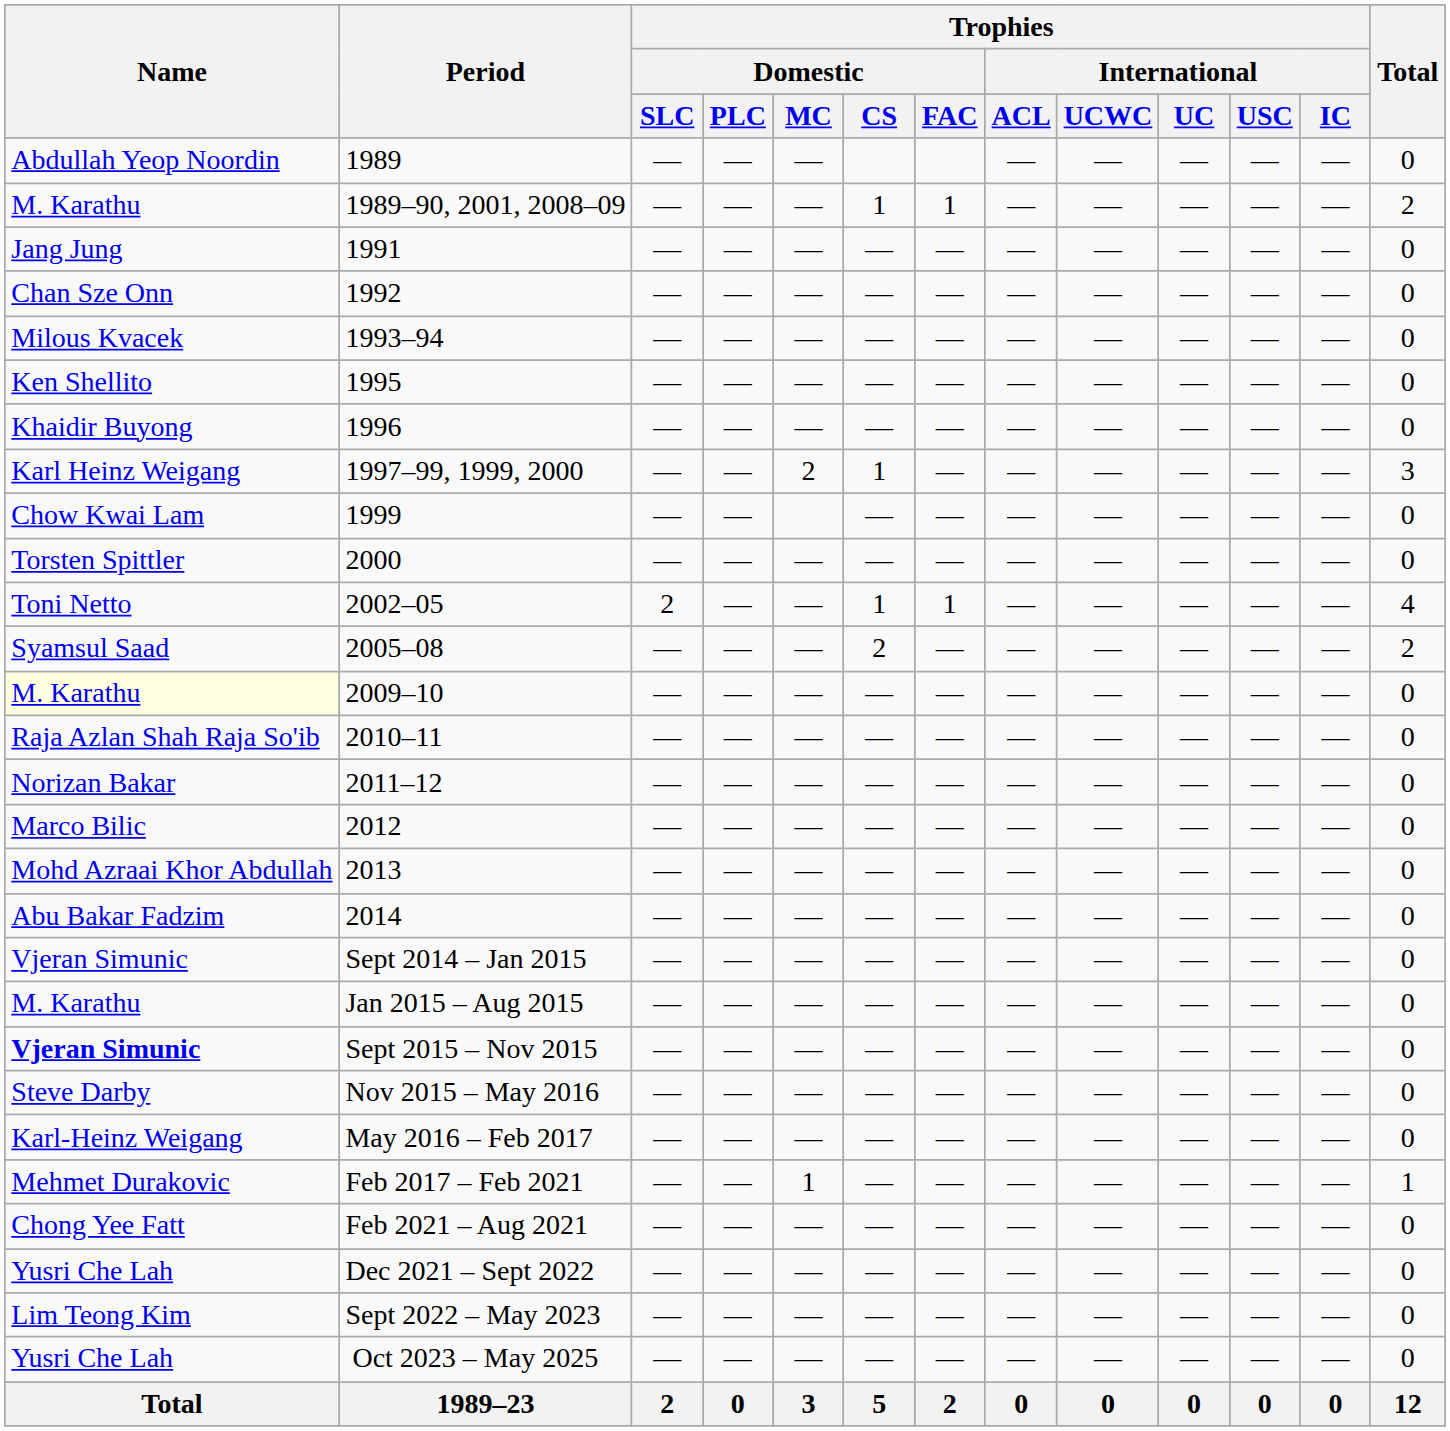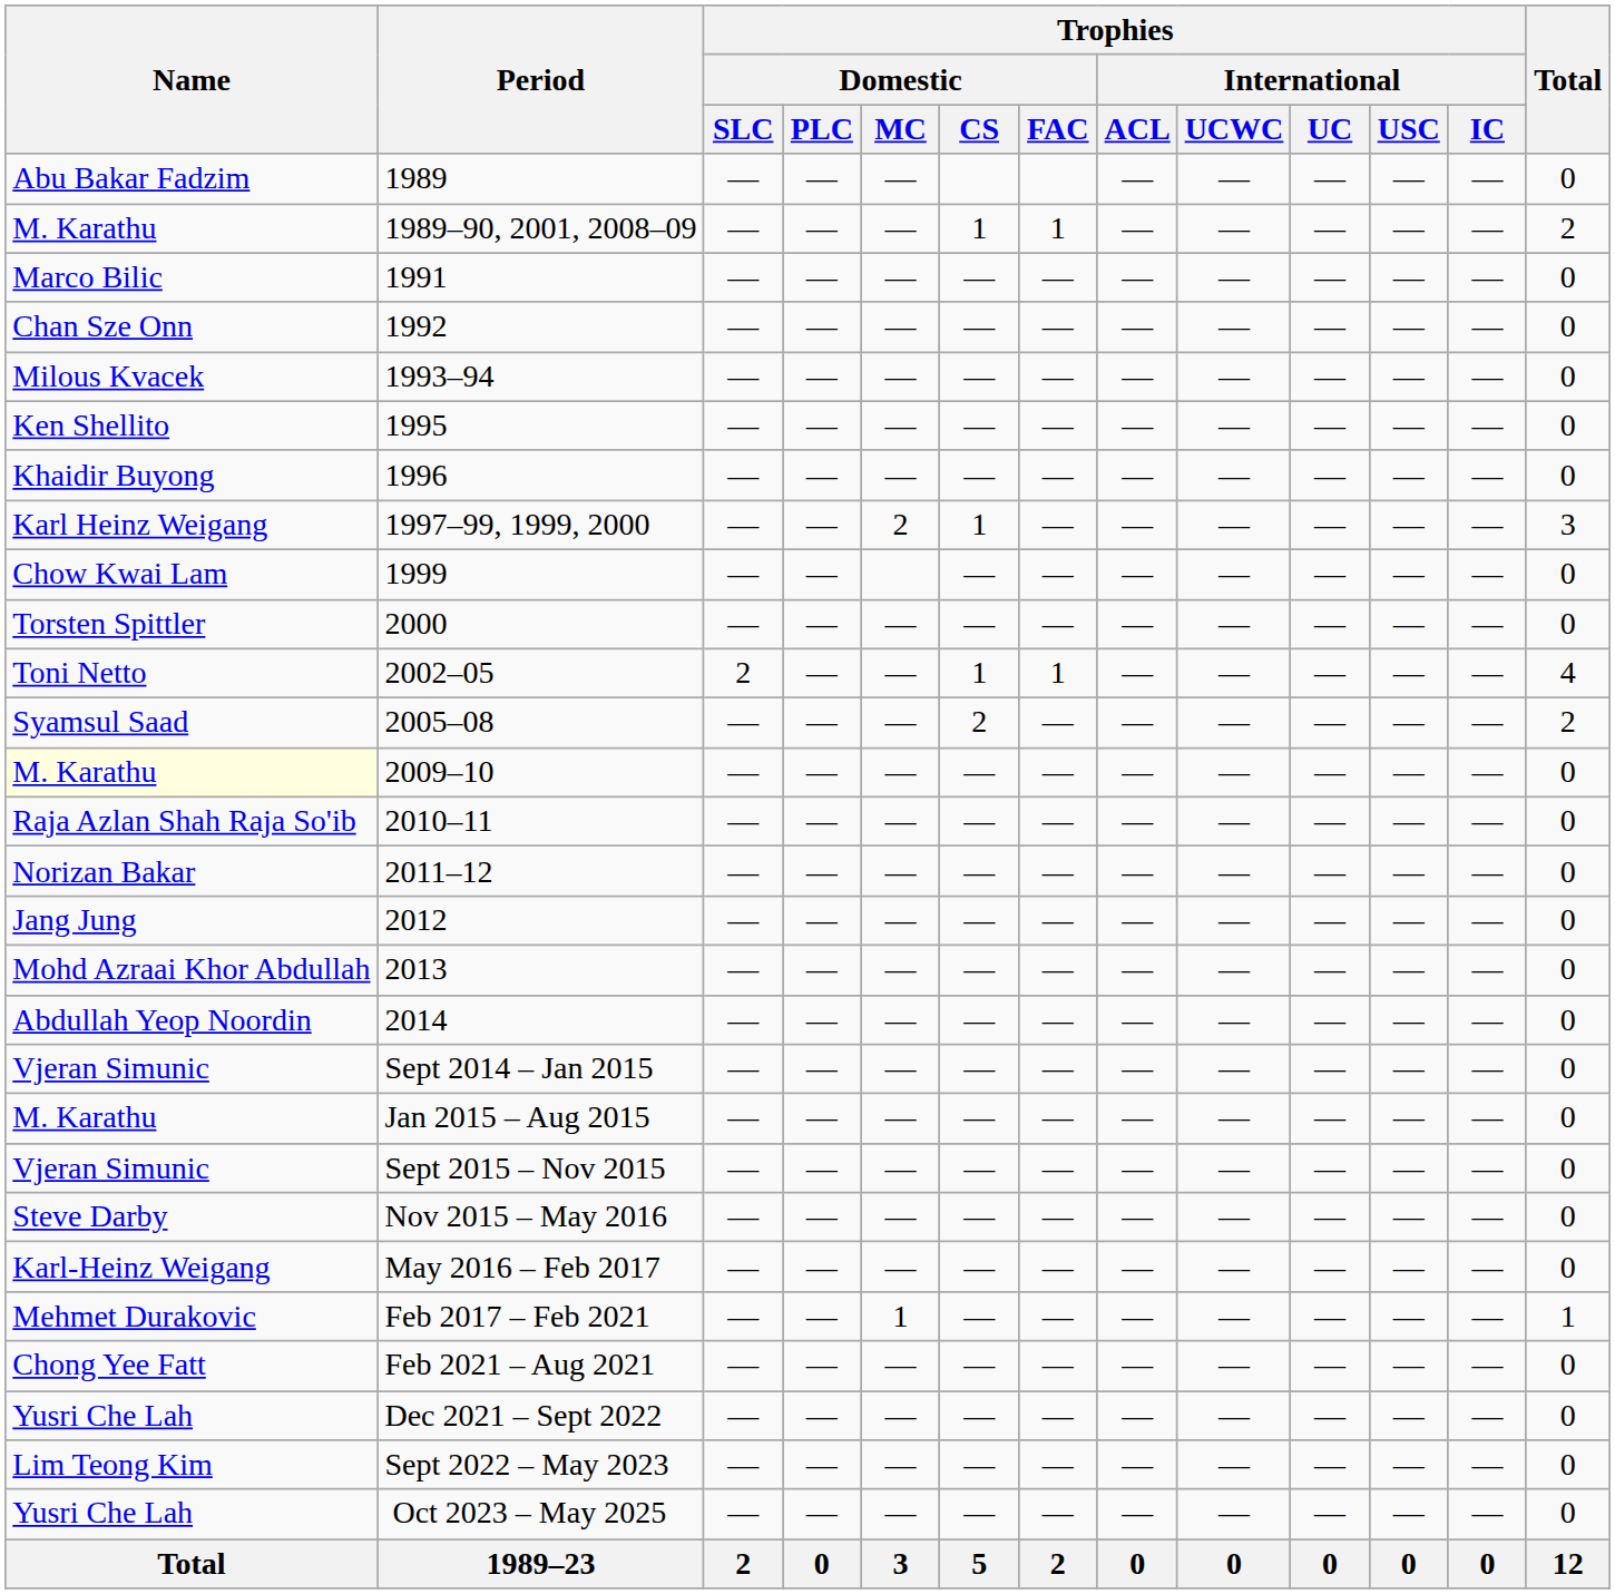1989 | Name: Abdullah Yeop Noordin -> Abu Bakar Fadzim
1991 | Name: Jang Jung -> Marco Bilic
2012 | Name: Marco Bilic -> Jang Jung
2014 | Name: Abu Bakar Fadzim -> Abdullah Yeop Noordin
Sept 2015 – Nov 2015 | Name: bold -> normal
